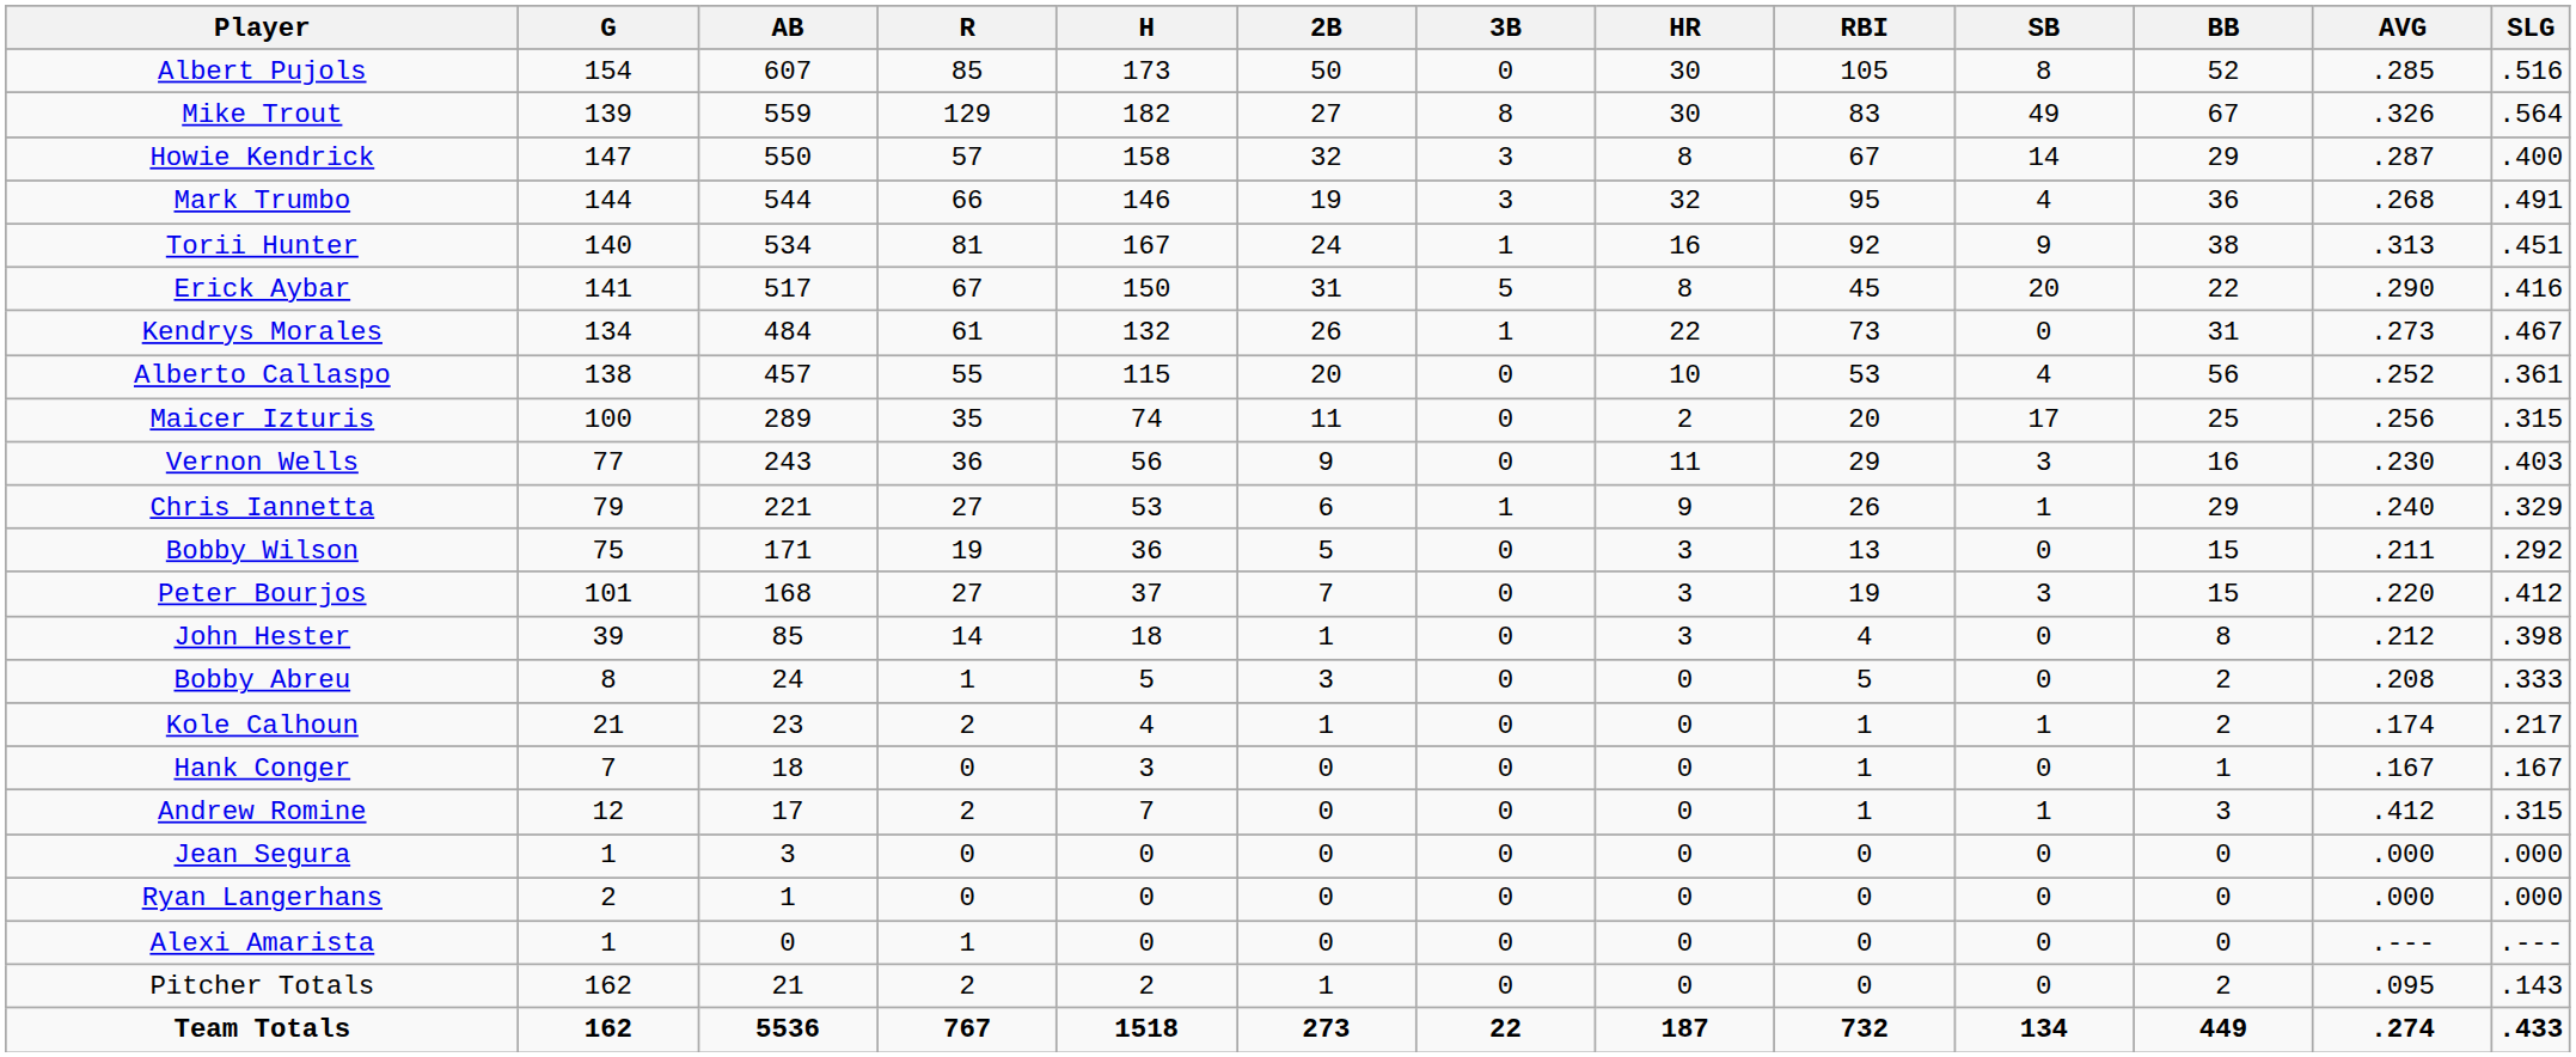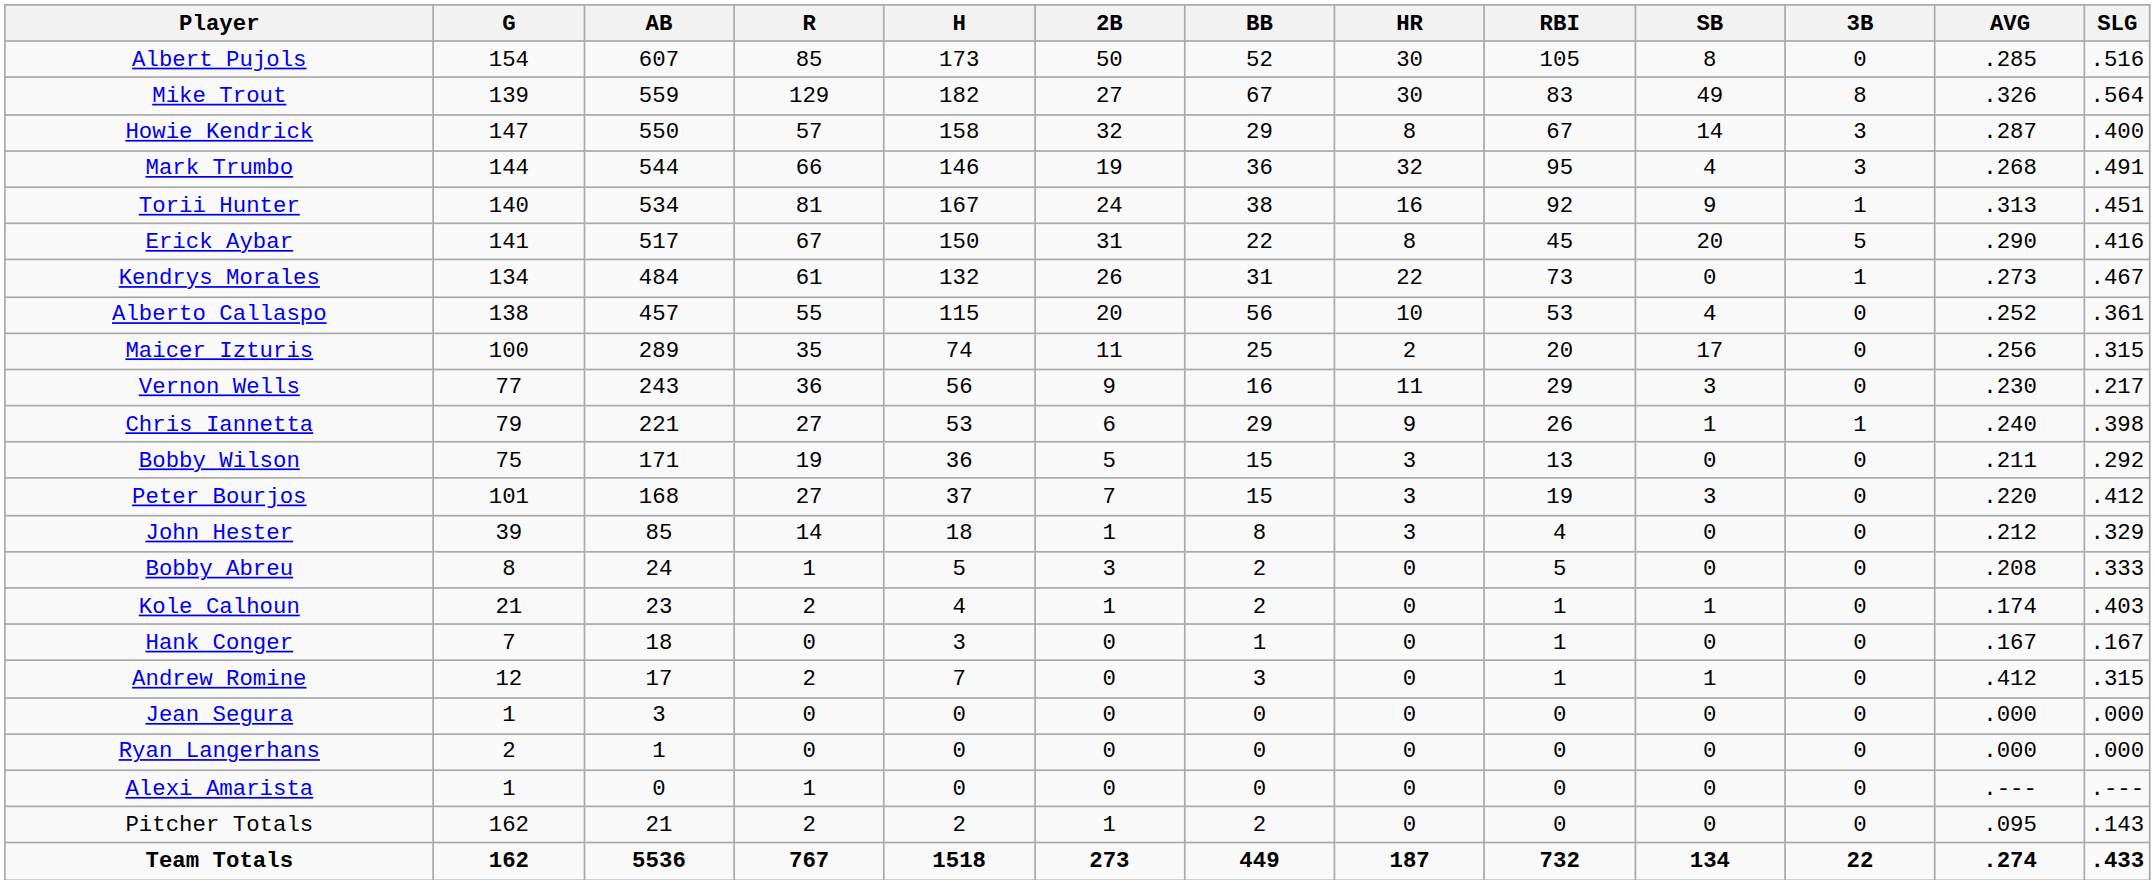columns swapped: 3B <-> BB
Vernon Wells | SLG: .403 -> .217
Chris Iannetta | SLG: .329 -> .398
John Hester | SLG: .398 -> .329
Kole Calhoun | SLG: .217 -> .403
